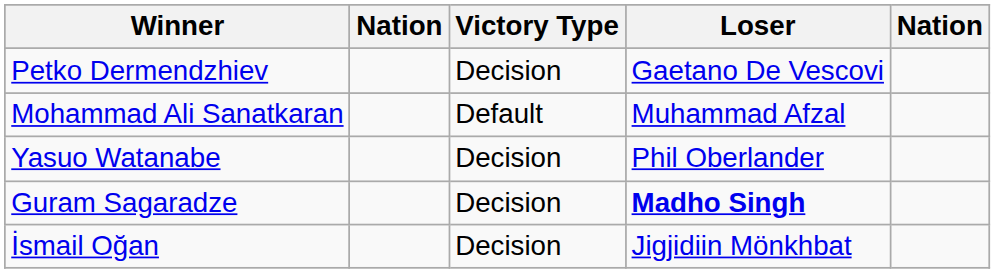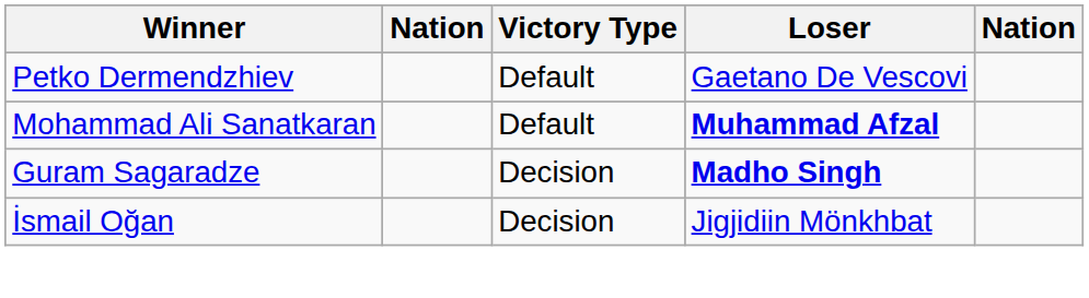Petko Dermendzhiev | Victory Type: Decision -> Default
Mohammad Ali Sanatkaran | Loser: normal -> bold
- row: Yasuo Watanabe | Decision | Phil Oberlander
